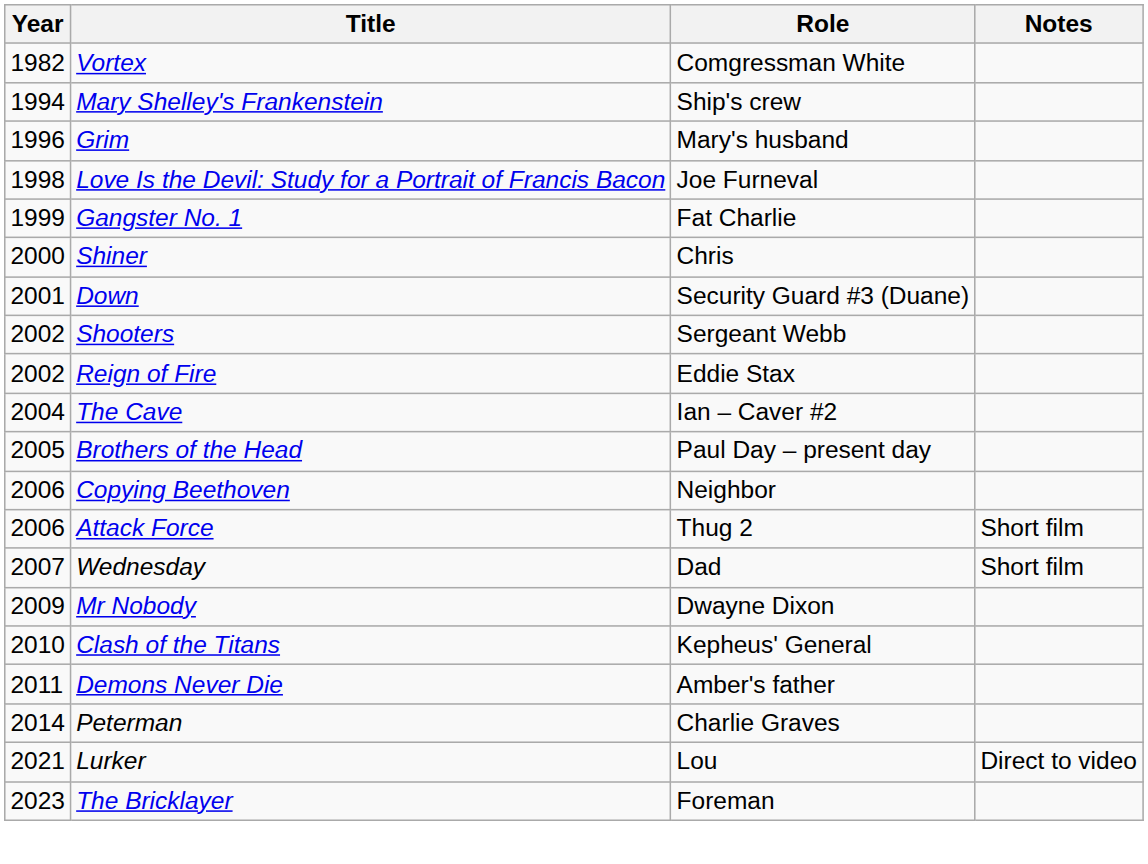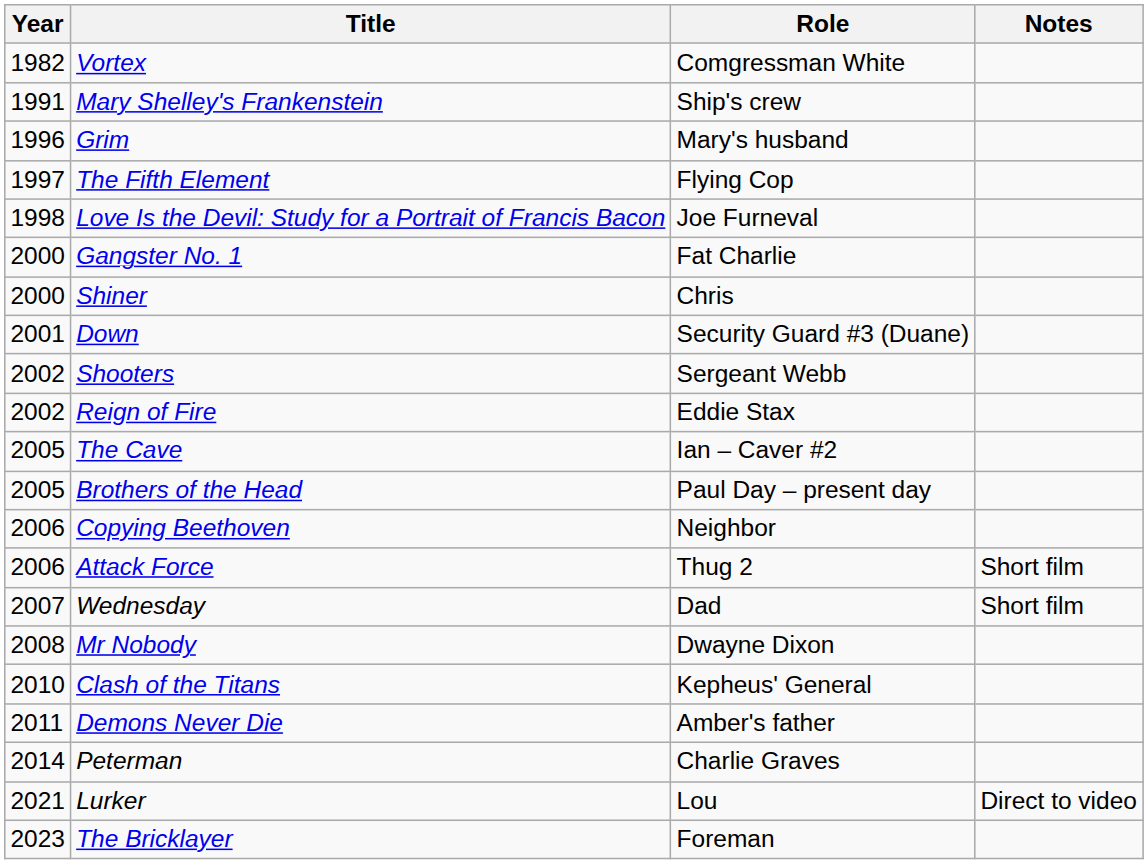Mary Shelley's Frankenstein | Year: 1994 -> 1991
+ row: 1997 | The Fifth Element | Flying Cop
Gangster No. 1 | Year: 1999 -> 2000
The Cave | Year: 2004 -> 2005
Mr Nobody | Year: 2009 -> 2008
